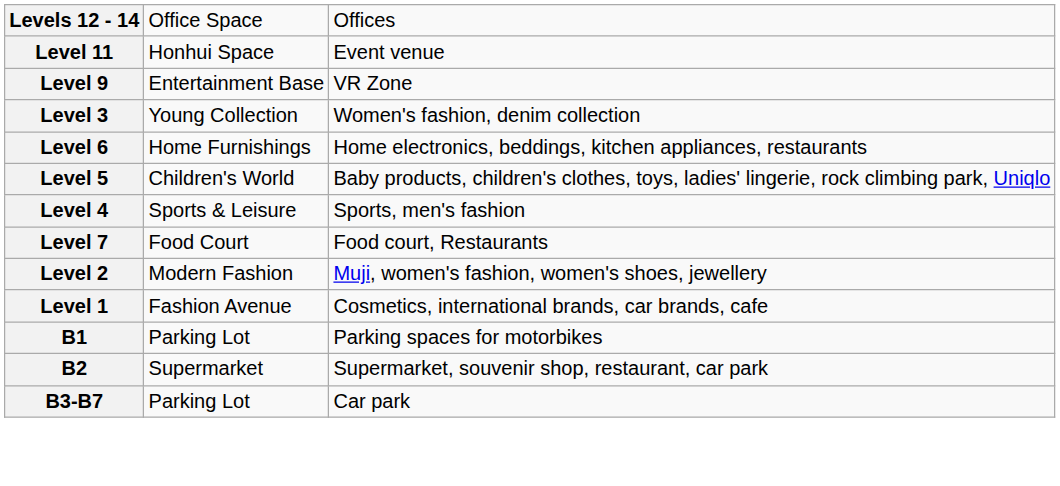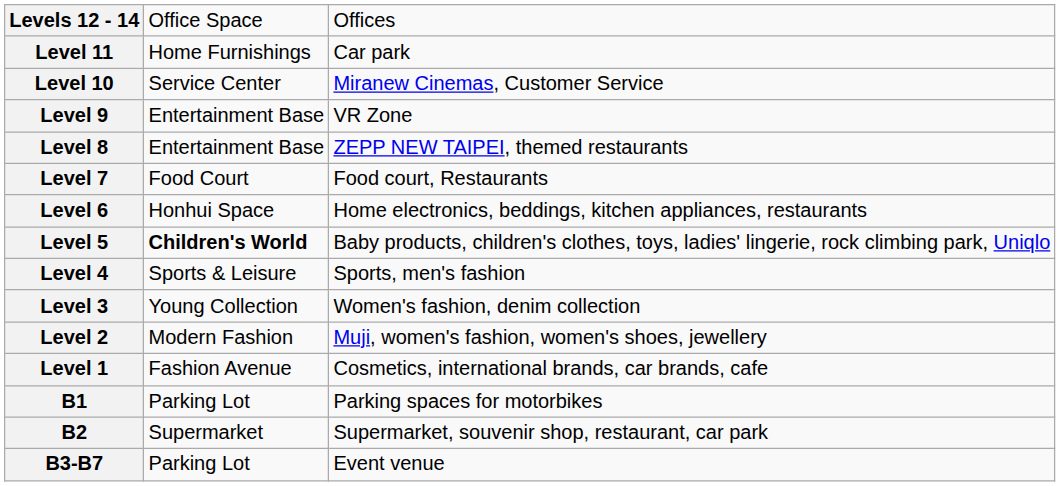Level 11 | column 2: Honhui Space -> Home Furnishings
Level 11 | column 3: Event venue -> Car park
+ row: Level 10 | Service Center | Miranew Cinemas, Customer Service
+ row: Level 8 | Entertainment Base | ZEPP NEW TAIPEI, themed restaurants
rows swapped: Level 7 <-> Level 3
Level 6 | column 2: Home Furnishings -> Honhui Space
Level 5 | column 2: normal -> bold
B3-B7 | column 3: Car park -> Event venue
